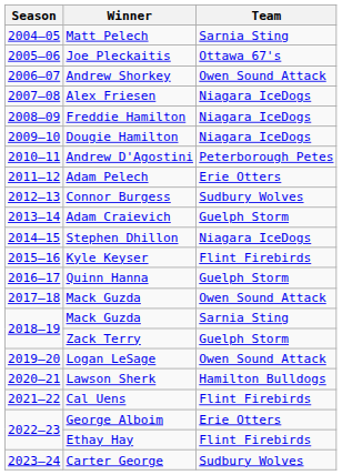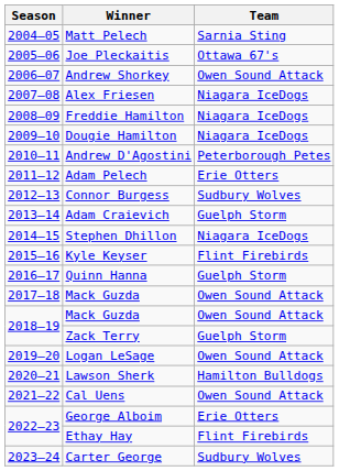2018–19 / Mack Guzda | Team: Sarnia Sting -> Owen Sound Attack
Cal Uens | Team: Flint Firebirds -> Owen Sound Attack
